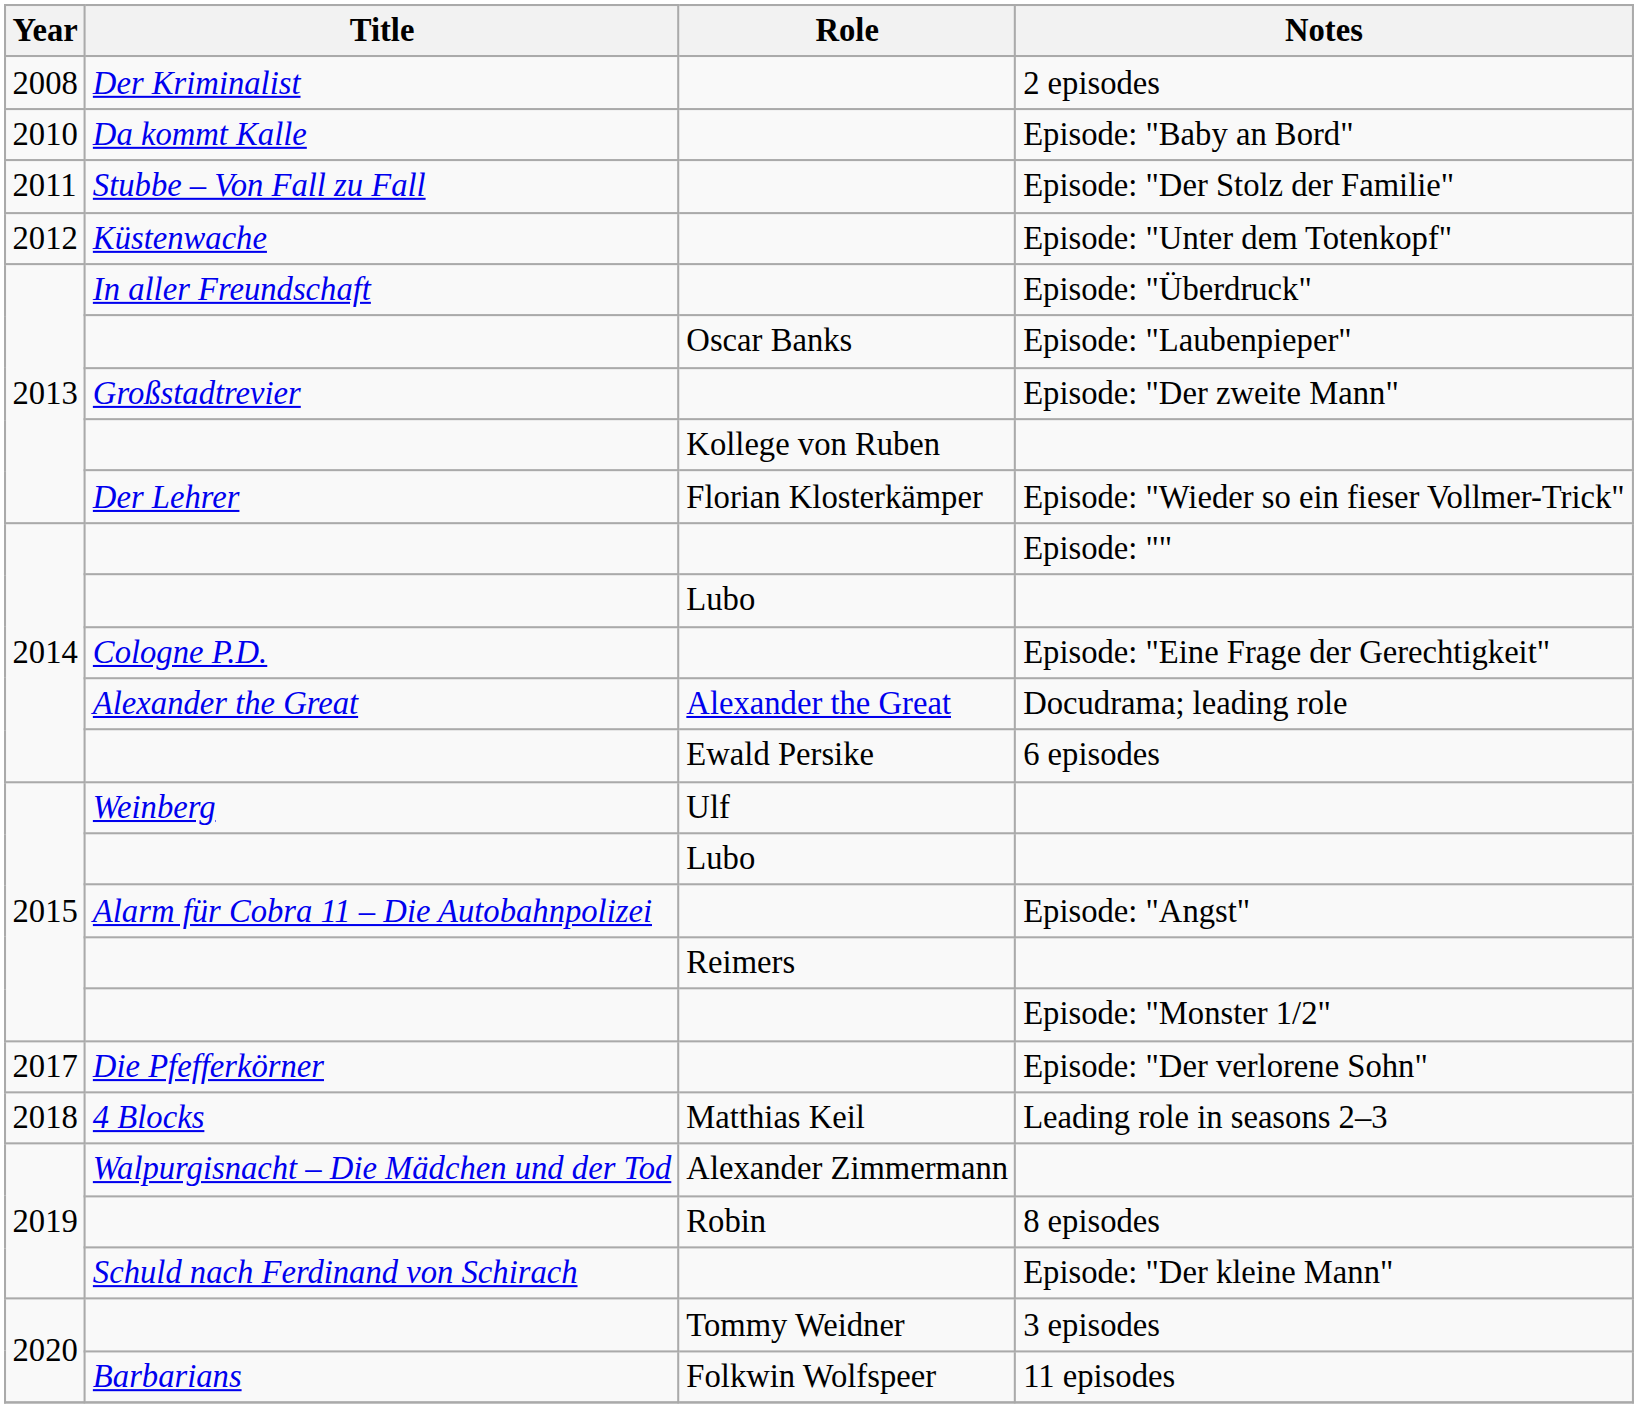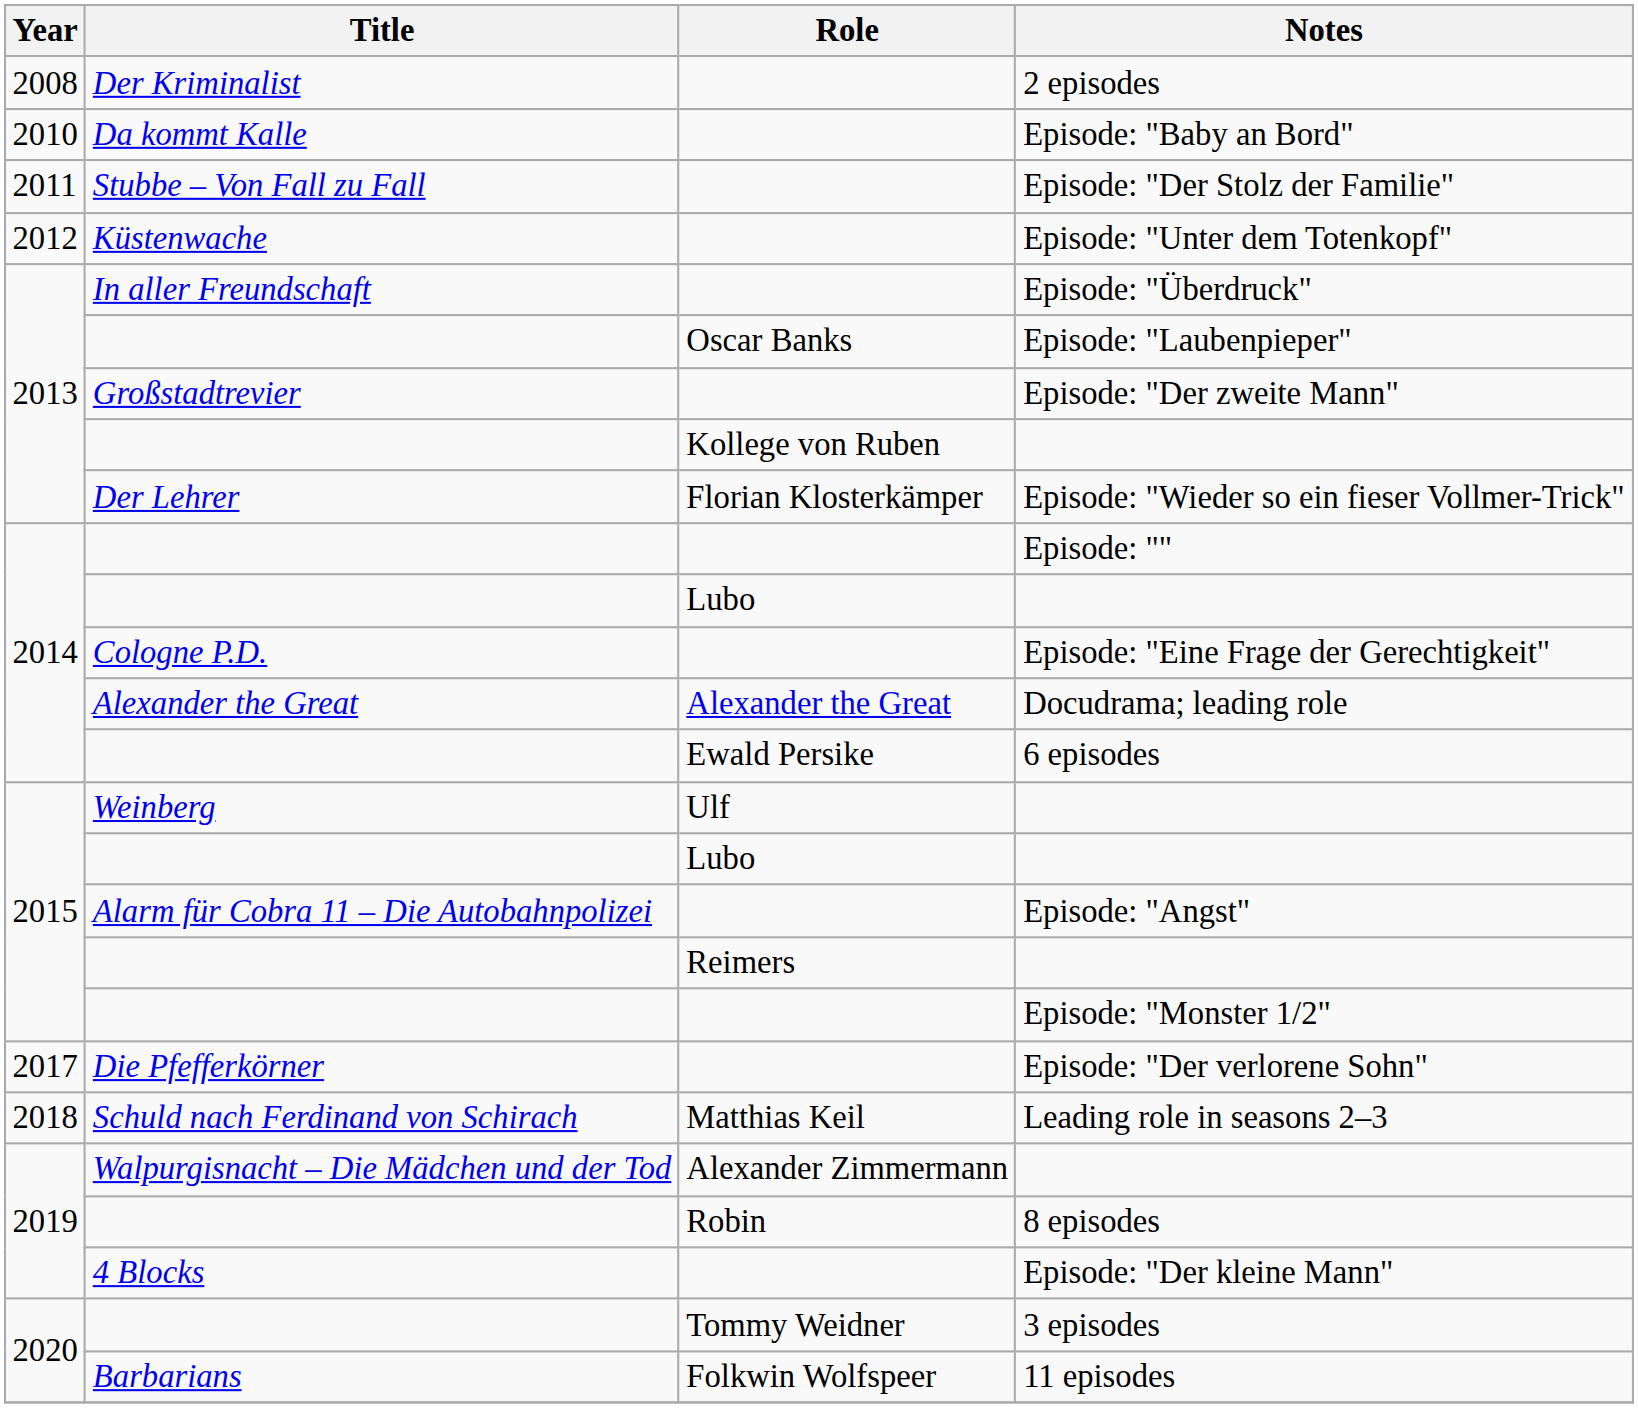Leading role in seasons 2–3 | Title: 4 Blocks -> Schuld nach Ferdinand von Schirach
Episode: "Der kleine Mann" | Title: Schuld nach Ferdinand von Schirach -> 4 Blocks
